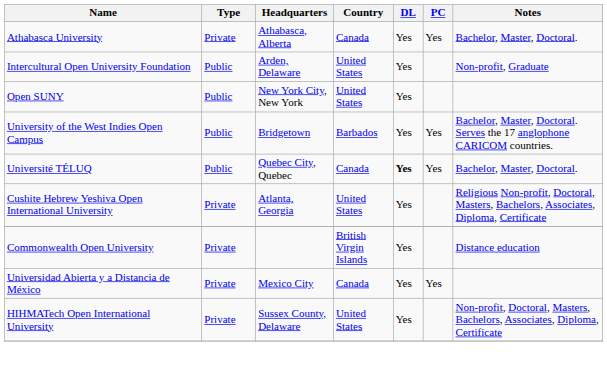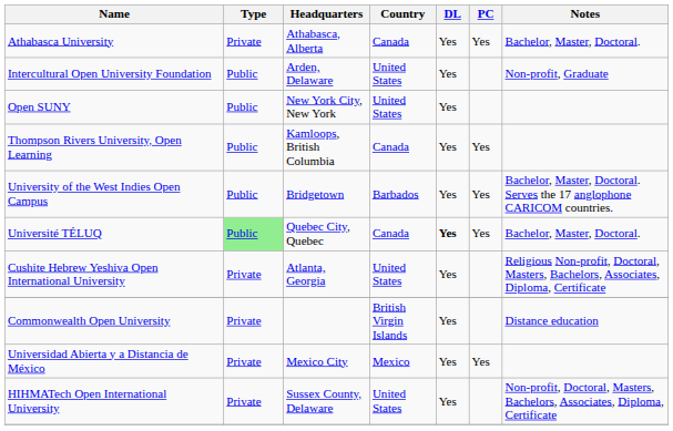+ row: Thompson Rivers University, Open Learning | Public | Kamloops, British Columbia | Canada | Yes | Yes
Université TÉLUQ | Type: no background -> lightgreen background
Universidad Abierta y a Distancia de México | Country: Canada -> Mexico
